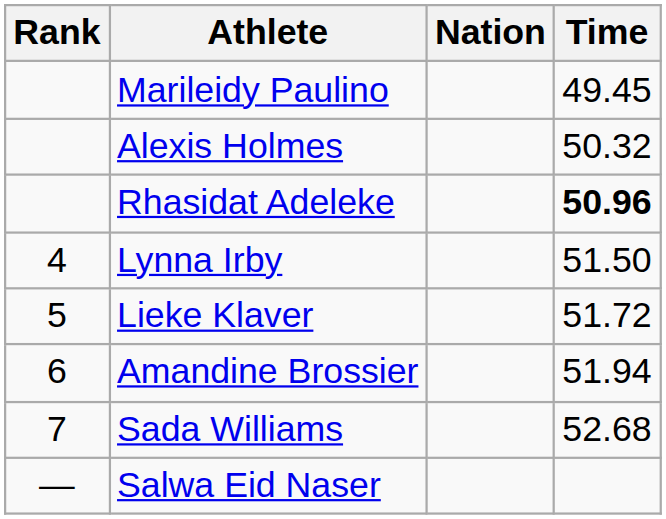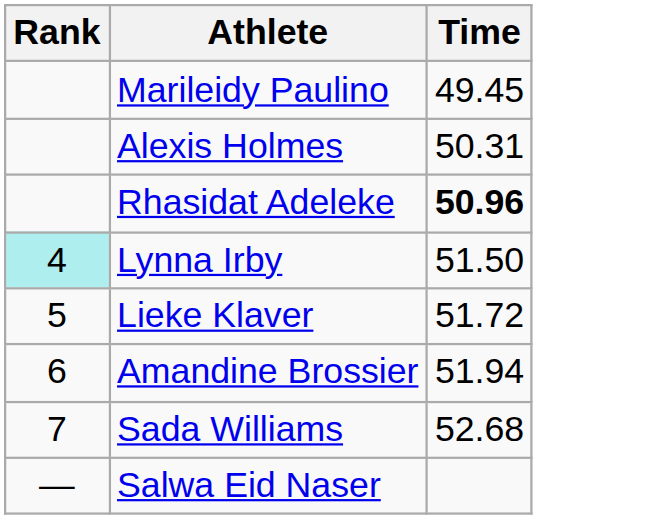- column: Nation
Alexis Holmes | Time: 50.32 -> 50.31
Lynna Irby | Rank: no background -> paleturquoise background
